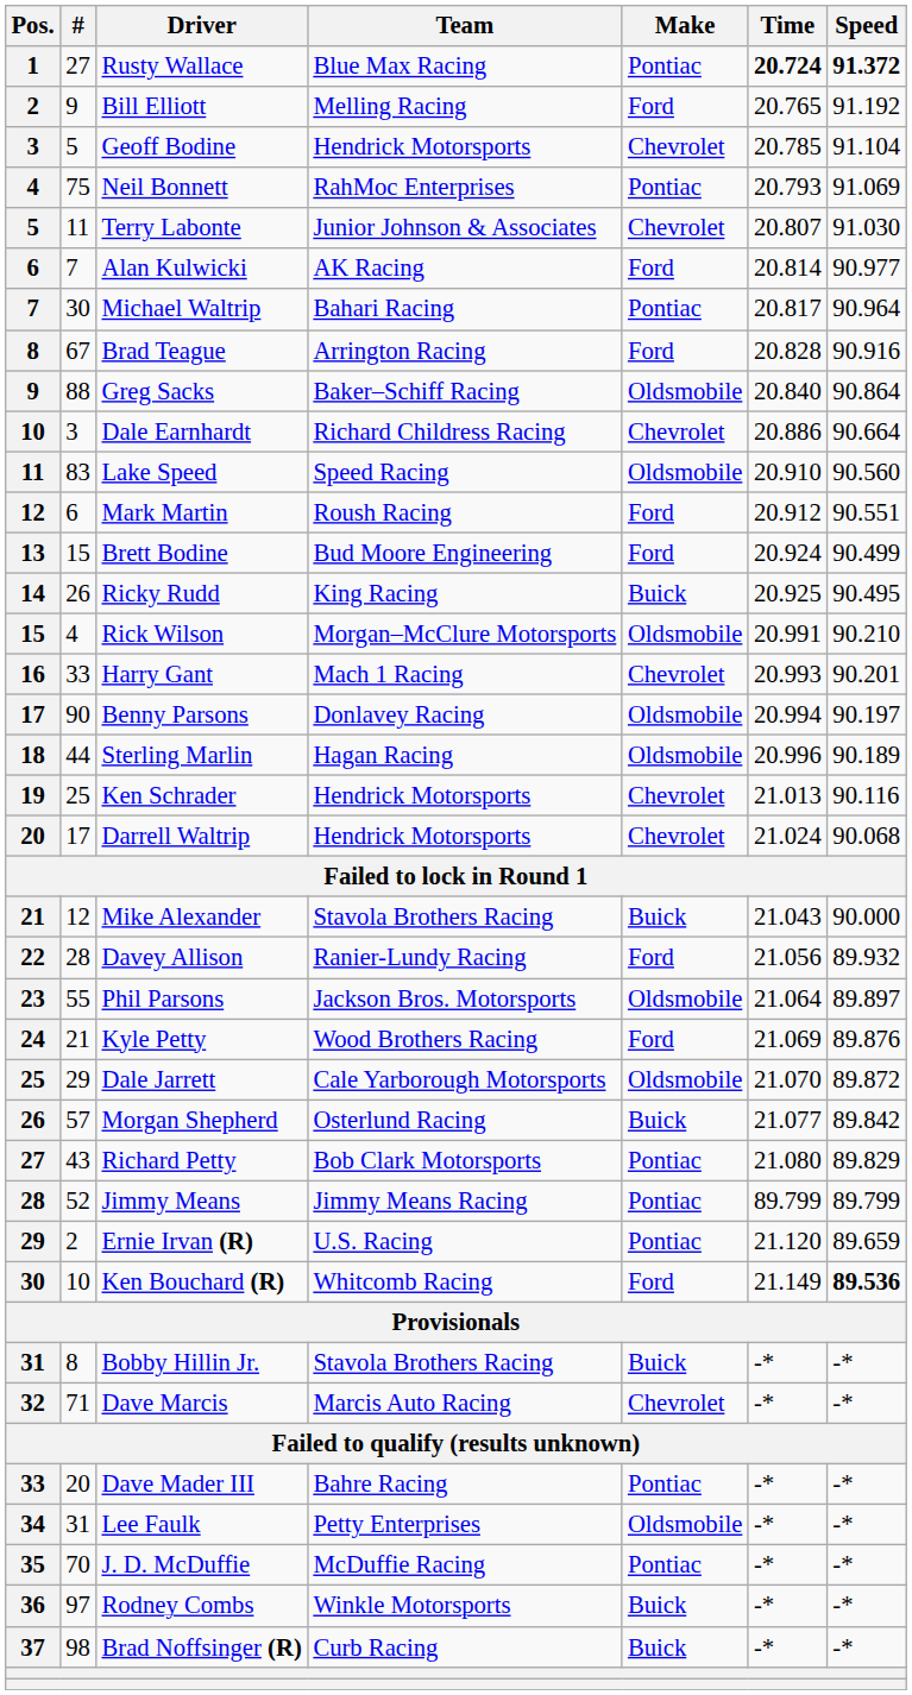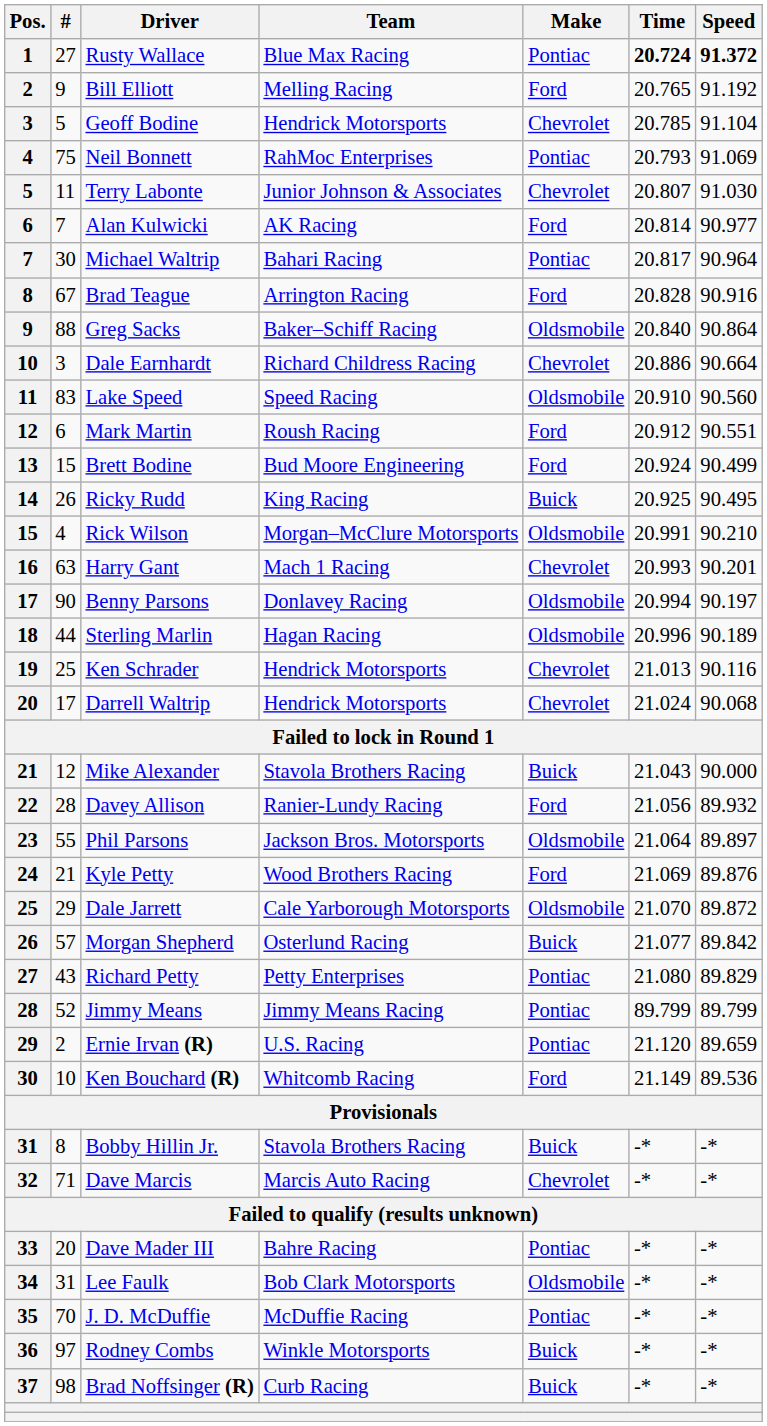Harry Gant | #: 33 -> 63
Richard Petty | Team: Bob Clark Motorsports -> Petty Enterprises
Ken Bouchard (R) | Speed: bold -> normal
Lee Faulk | Team: Petty Enterprises -> Bob Clark Motorsports
